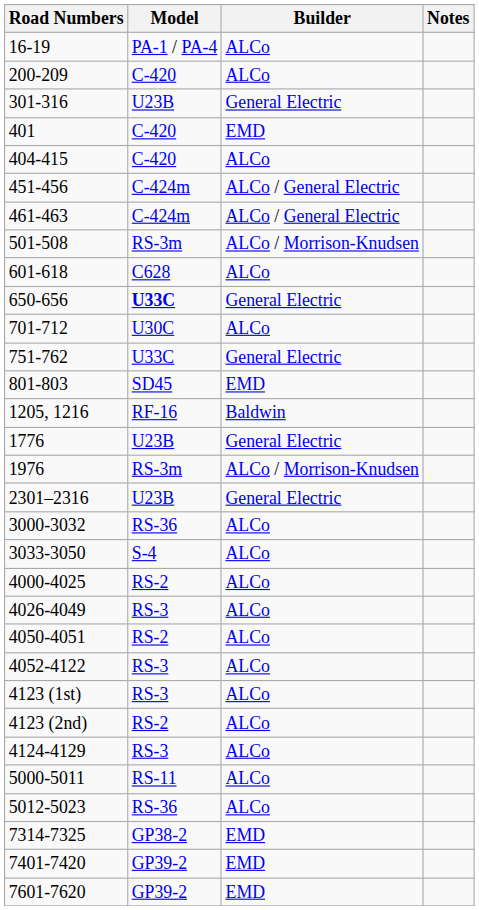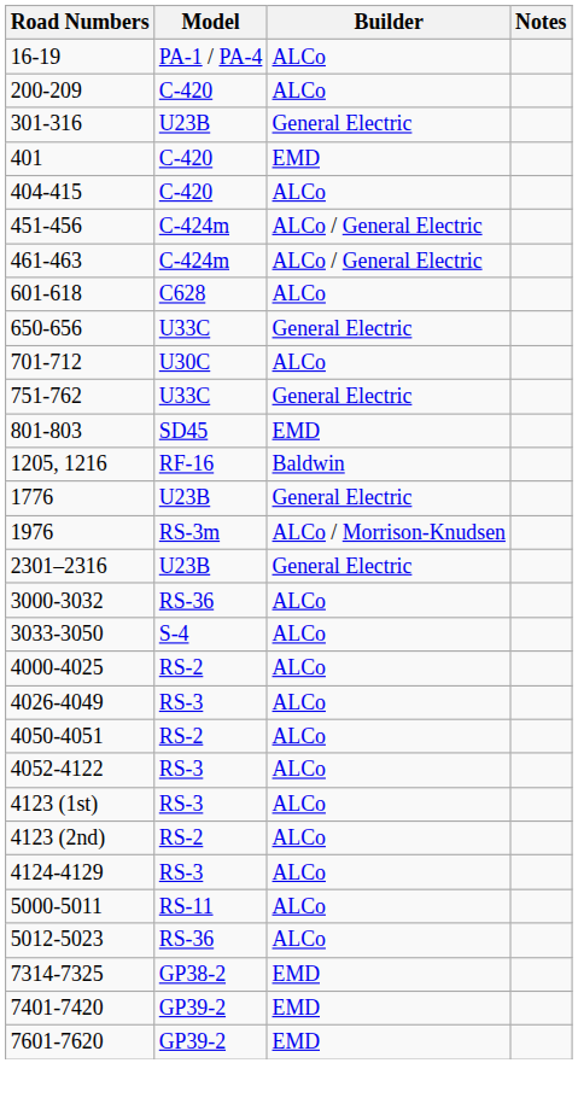- row: 501-508 | RS-3m | ALCo / Morrison-Knudsen
650-656 | Model: bold -> normal
